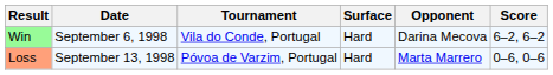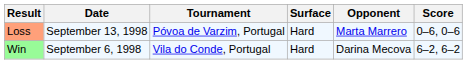rows swapped: Win <-> Loss
